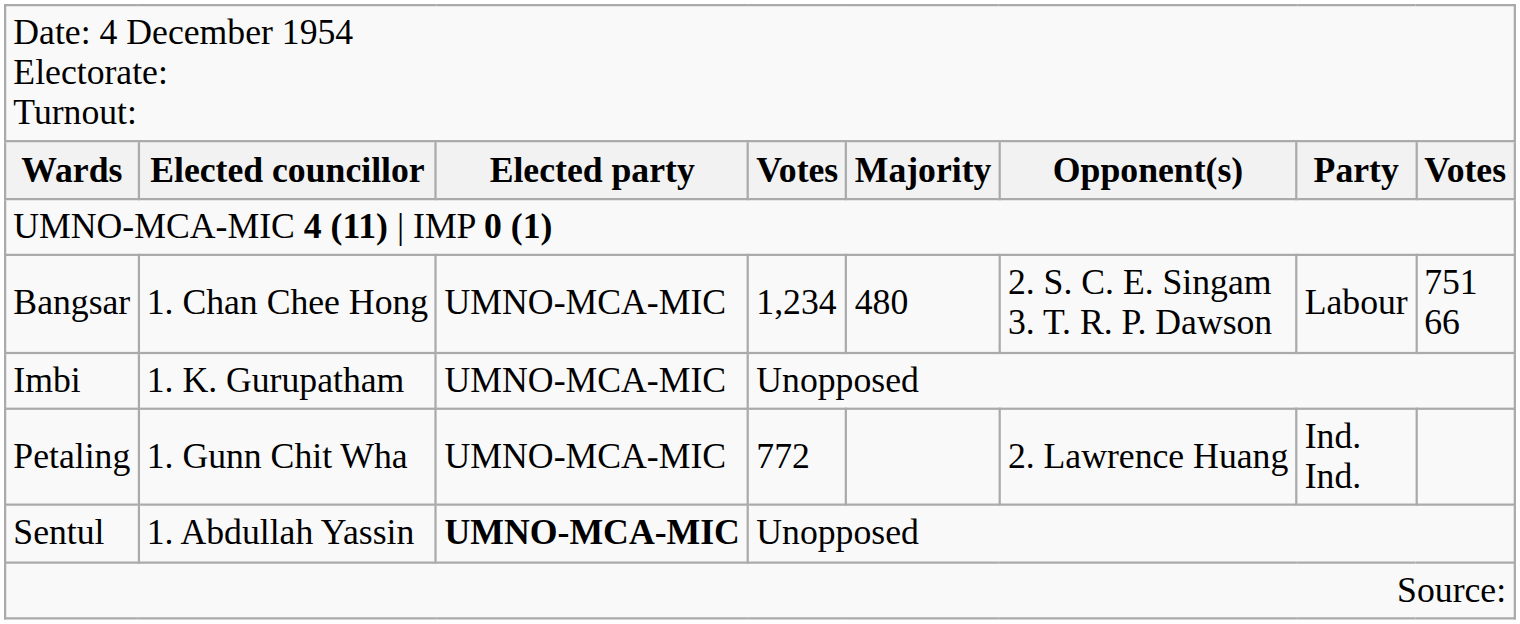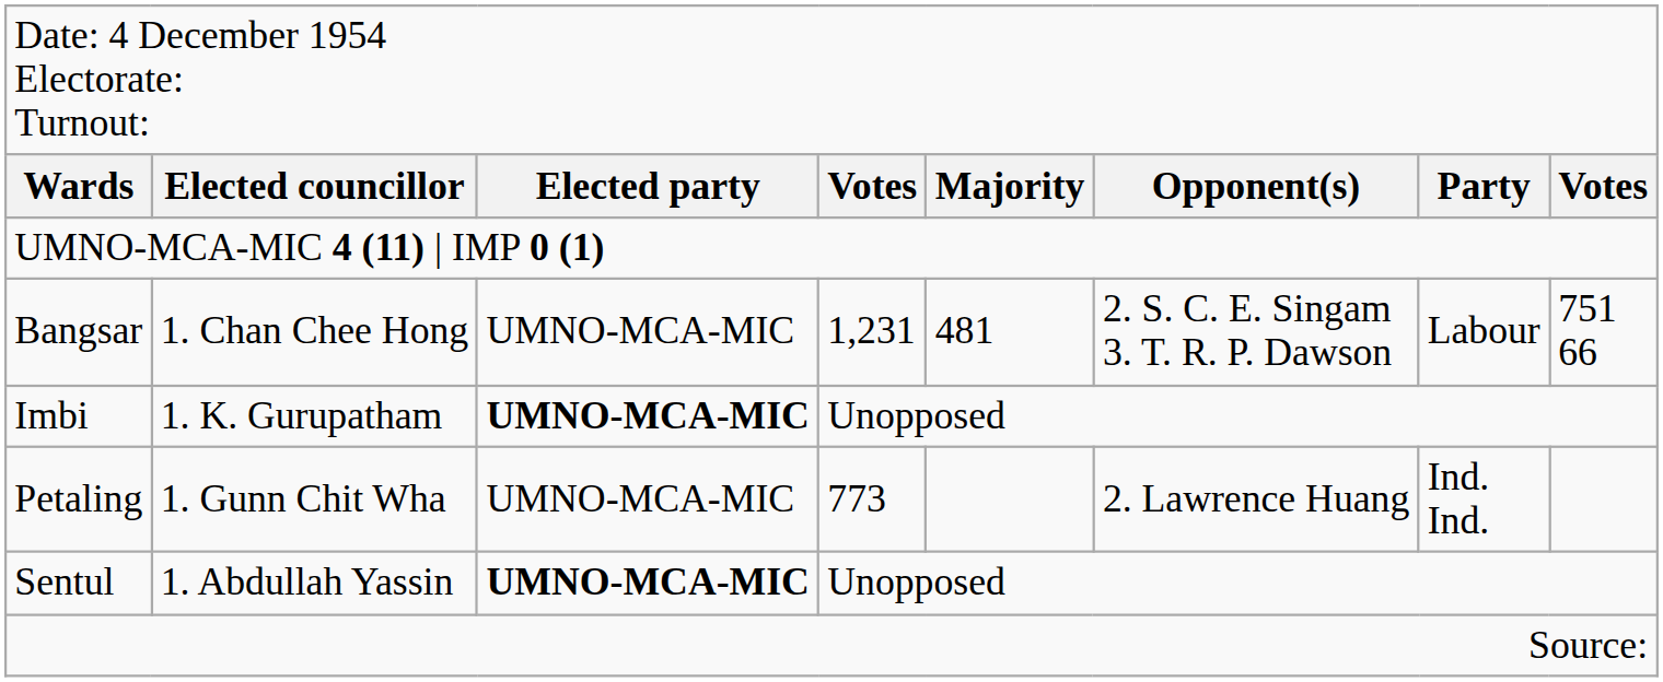Bangsar | column 4: 1,234 -> 1,231
Bangsar | column 5: 480 -> 481
Imbi | column 3: normal -> bold
Petaling | column 4: 772 -> 773
